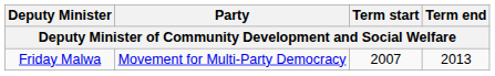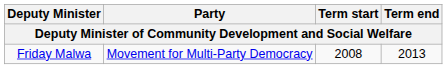Friday Malwa | Term start: 2007 -> 2008
